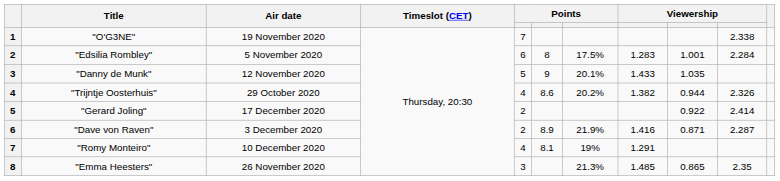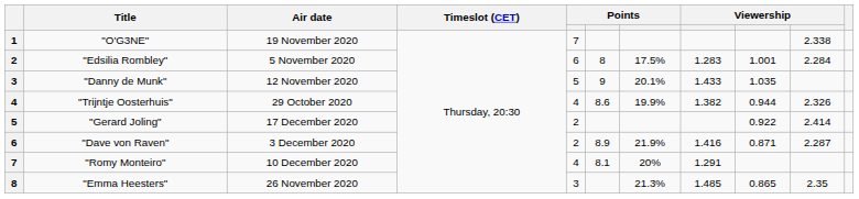"Trijntje Oosterhuis" | column 7: 20.2% -> 19.9%
"Romy Monteiro" | column 7: 19% -> 20%
